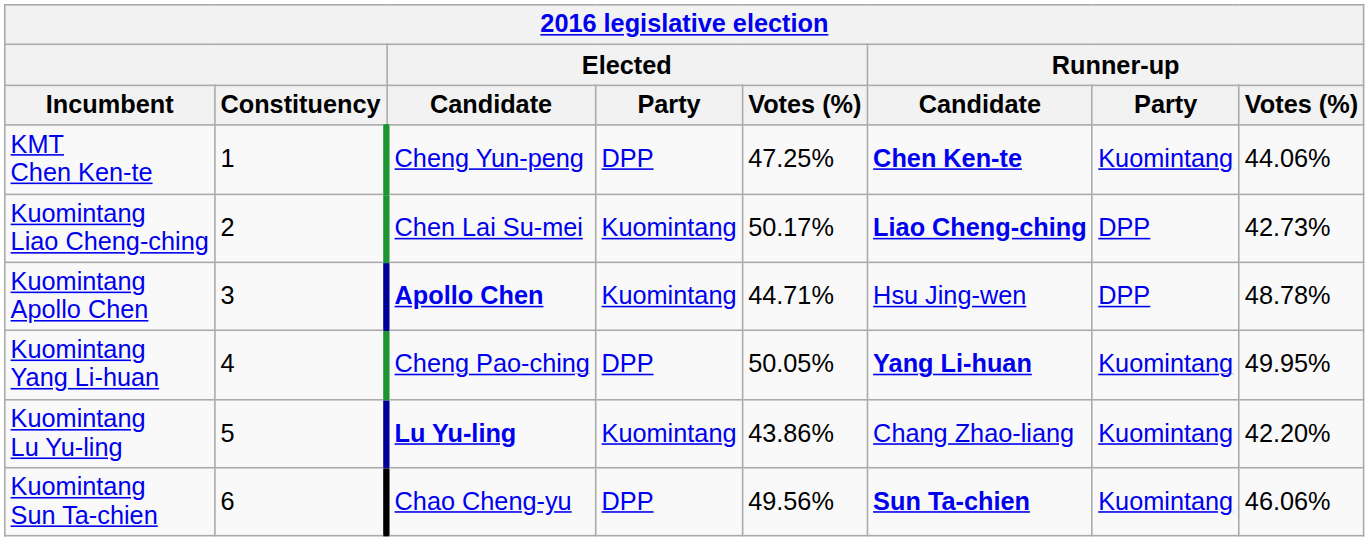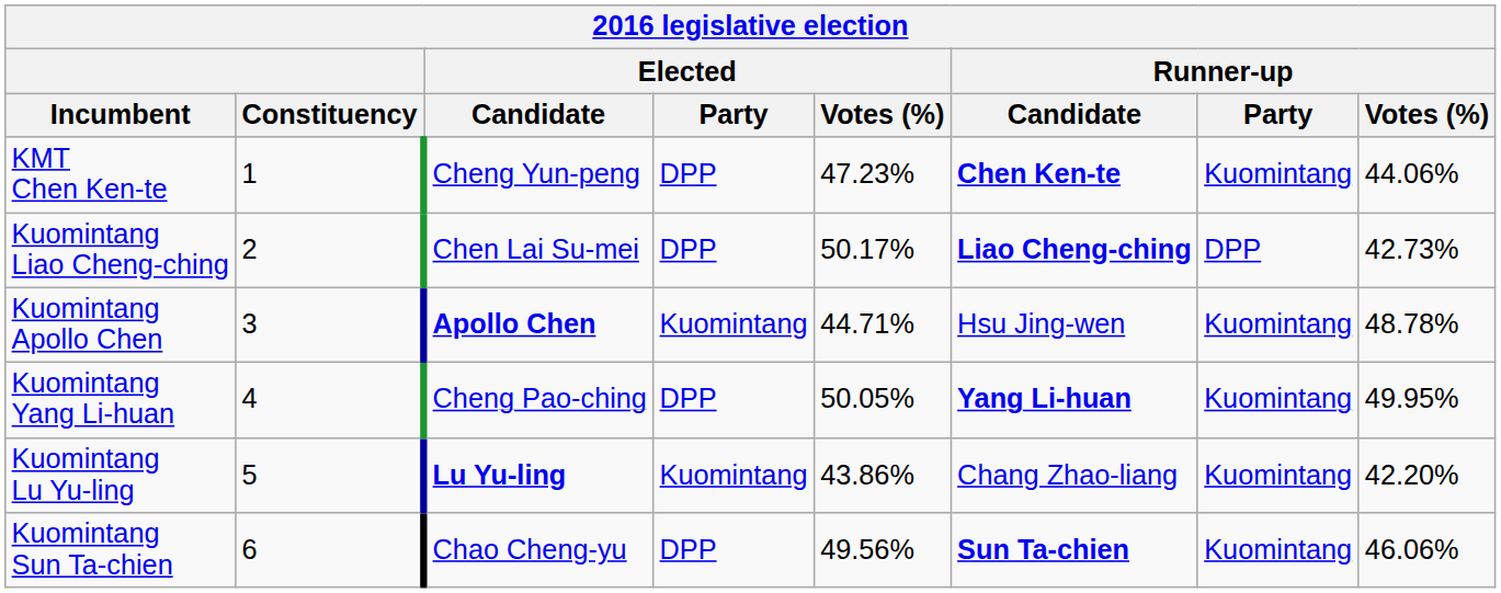KMT Chen Ken-te | Elected / Votes (%): 47.25% -> 47.23%
Kuomintang Liao Cheng-ching | Elected / Party: Kuomintang -> DPP
Kuomintang Apollo Chen | Runner-up / Party: DPP -> Kuomintang
